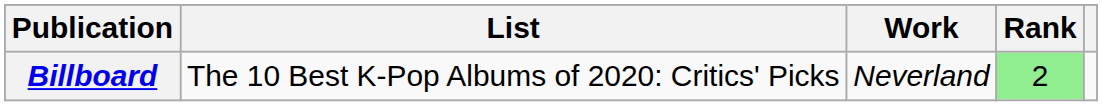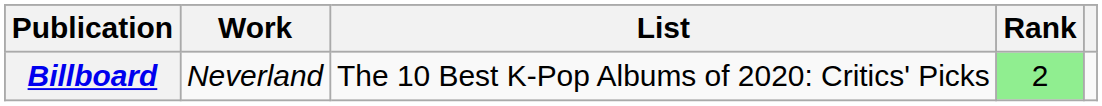columns swapped: List <-> Work
